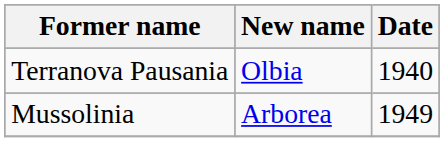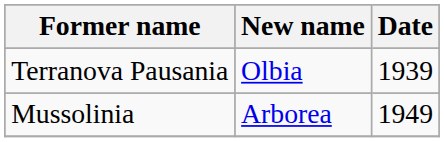Terranova Pausania | Date: 1940 -> 1939
